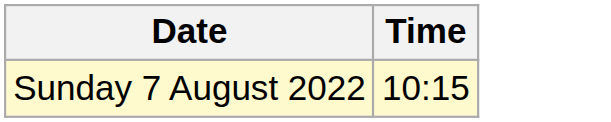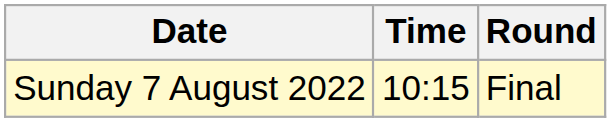+ column: Round | Final
